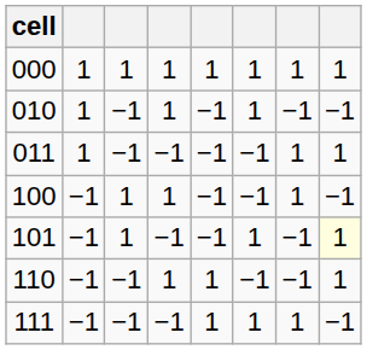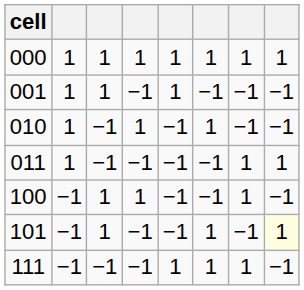+ row: 001 | 1 | 1 | −1 | 1 | −1 | −1 | −1
- row: 110 | −1 | −1 | 1 | 1 | −1 | −1 | 1
